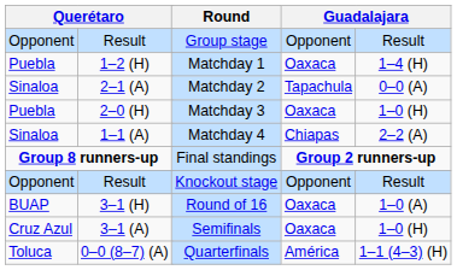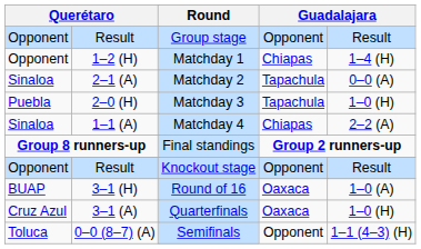1–2 (H) | column 1: Puebla -> Opponent
1–2 (H) | column 6: Oaxaca -> Chiapas
2–0 (H) | column 6: Oaxaca -> Tapachula
3–1 (A) | Round: Semifinals -> Quarterfinals
0–0 (8–7) (A) | Round: Quarterfinals -> Semifinals
0–0 (8–7) (A) | column 6: América -> Opponent
